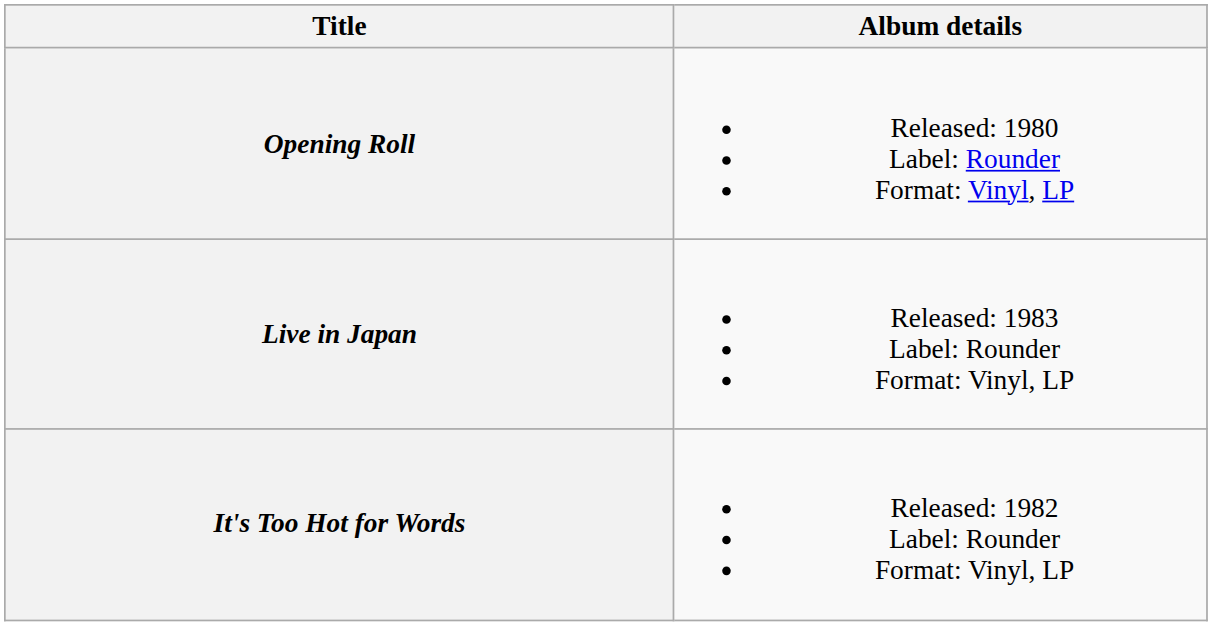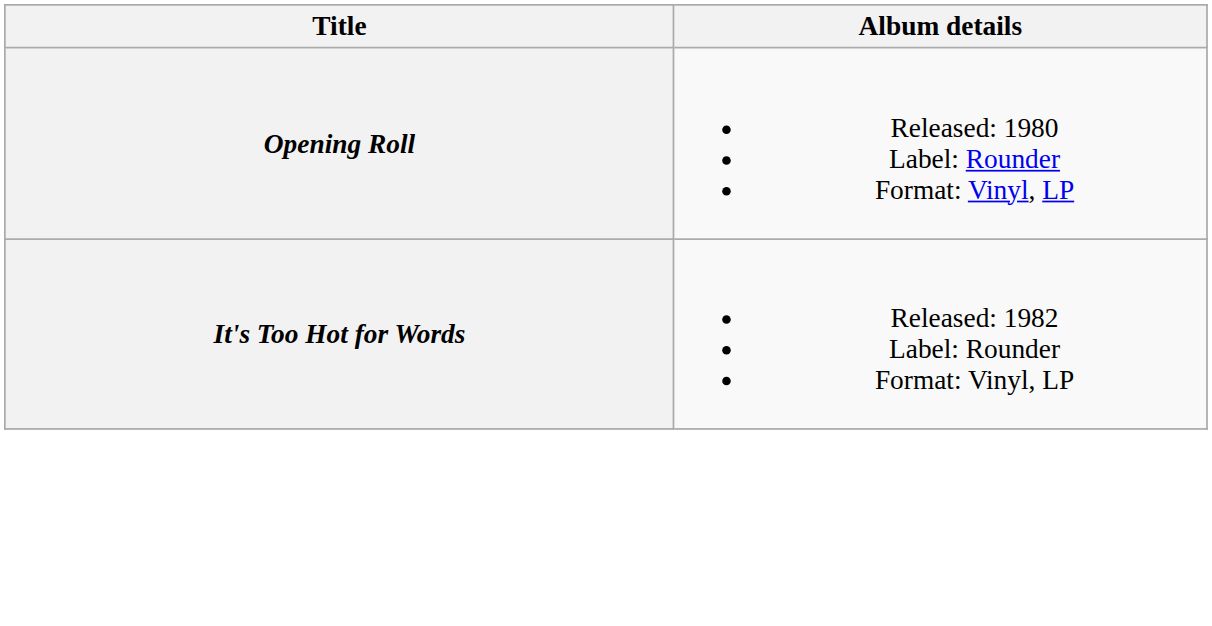- row: Live in Japan | Released: 1983 Label: Rounder Format: Vinyl, LP
